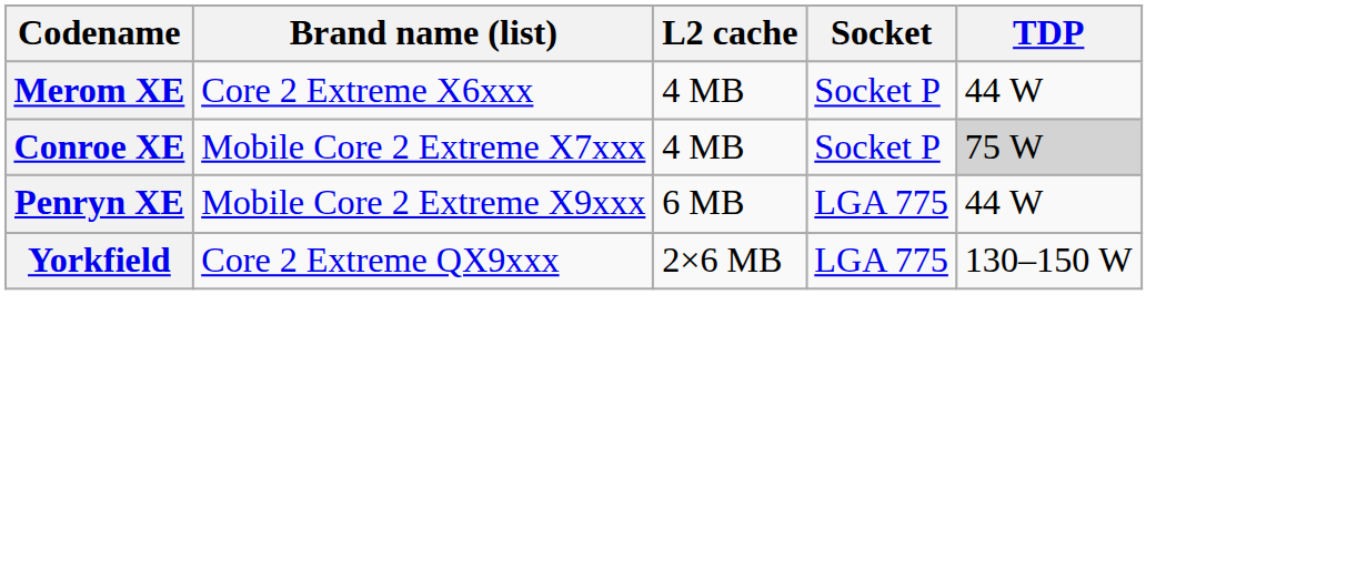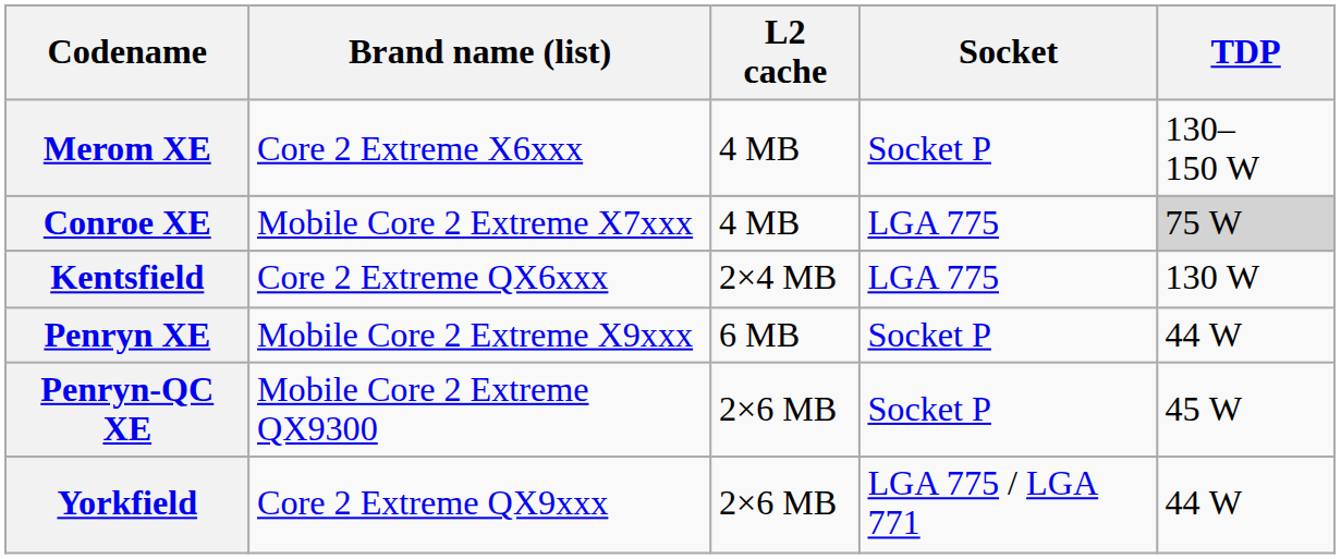Merom XE | TDP: 44 W -> 130–150 W
Conroe XE | Socket: Socket P -> LGA 775
+ row: Kentsfield | Core 2 Extreme QX6xxx | 2×4 MB | LGA 775 | 130 W
Penryn XE | Socket: LGA 775 -> Socket P
+ row: Penryn-QC XE | Mobile Core 2 Extreme QX9300 | 2×6 MB | Socket P | 45 W
Yorkfield | Socket: LGA 775 -> LGA 775 / LGA 771
Yorkfield | TDP: 130–150 W -> 44 W
